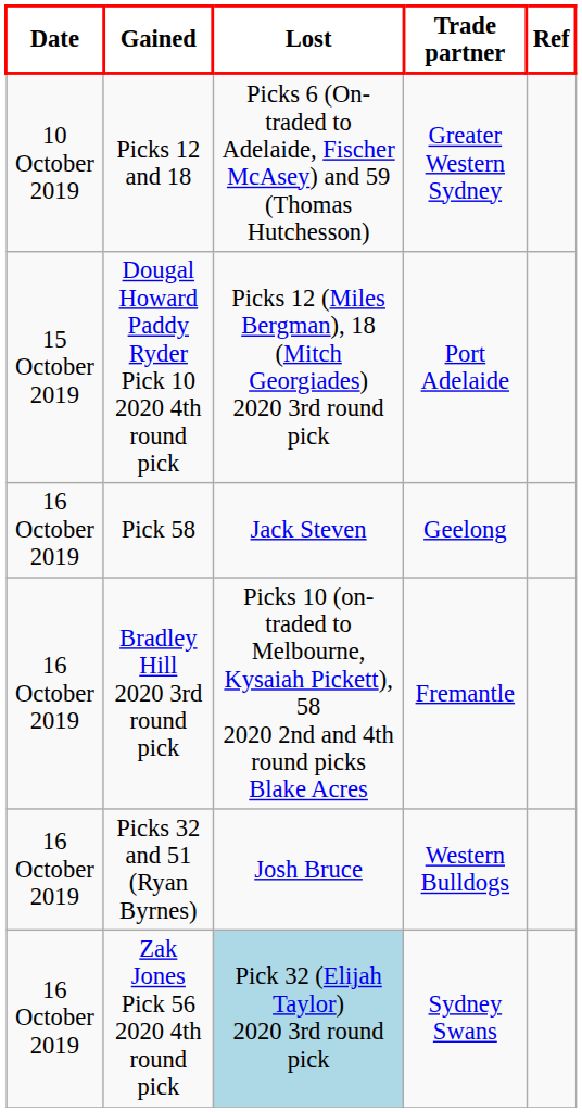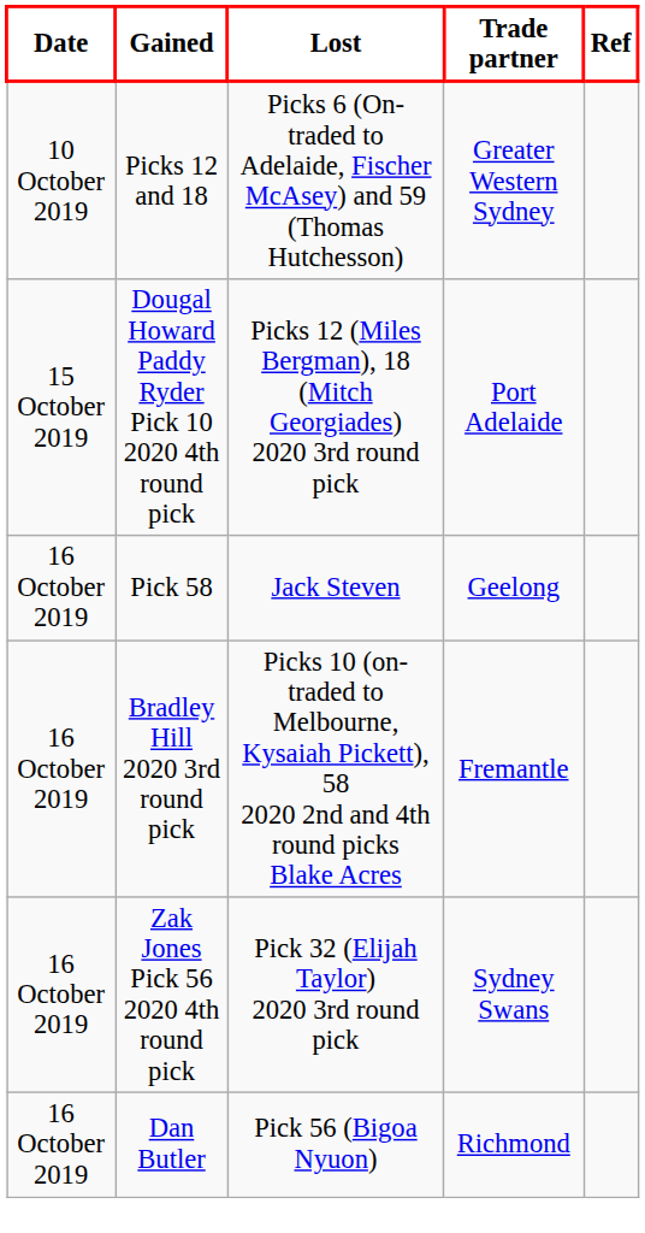- row: 16 October 2019 | Picks 32 and 51 (Ryan Byrnes) | Josh Bruce | Western Bulldogs
Zak Jones Pick 56 2020 4th round pick | Lost: lightblue background -> no background
+ row: 16 October 2019 | Dan Butler | Pick 56 (Bigoa Nyuon) | Richmond
